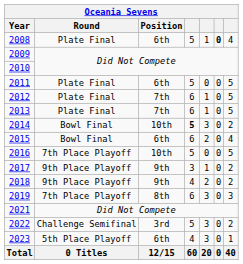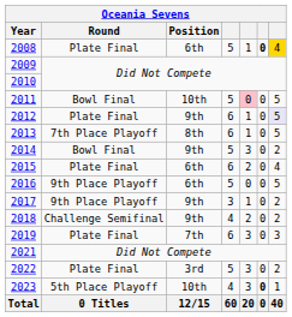2008 | column 7: no background -> gold background
2011 | Round: Plate Final -> Bowl Final
2011 | Position: 6th -> 10th
2011 | column 5: no background -> pink background
2012 | Position: 7th -> 9th
2012 | column 7: no background -> lavender background
2013 | Round: Plate Final -> 7th Place Playoff
2013 | Position: 7th -> 8th
2014 | Position: 10th -> 9th
2014 | column 4: bold -> normal
2015 | Round: Bowl Final -> Plate Final
2016 | Round: 7th Place Playoff -> 9th Place Playoff
2016 | Position: 10th -> 6th
2018 | Round: 9th Place Playoff -> Challenge Semifinal
2019 | Round: 7th Place Playoff -> Plate Final
2019 | Position: 8th -> 7th
2022 | Round: Challenge Semifinal -> Plate Final
2023 | Position: 6th -> 10th
2023 | column 6: normal -> bold
